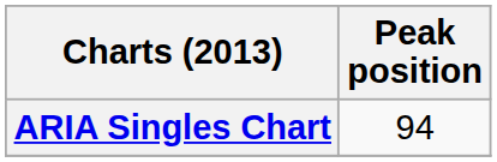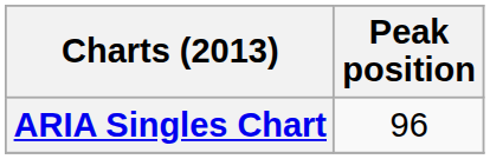ARIA Singles Chart | Peak position: 94 -> 96
